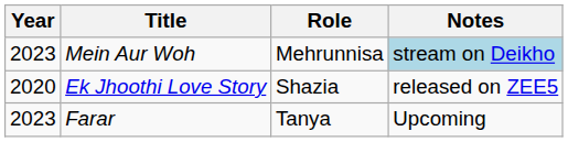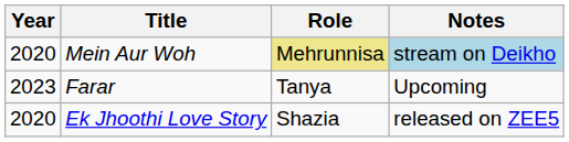Mein Aur Woh | Year: 2023 -> 2020
Mein Aur Woh | Role: no background -> khaki background
rows swapped: Ek Jhoothi Love Story <-> Farar
